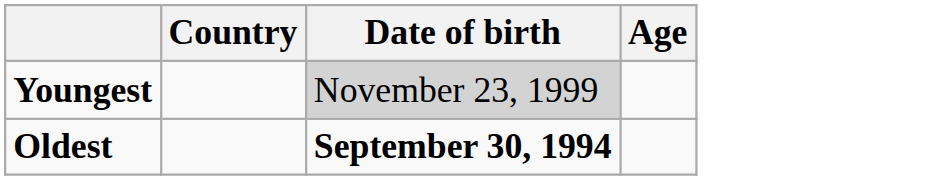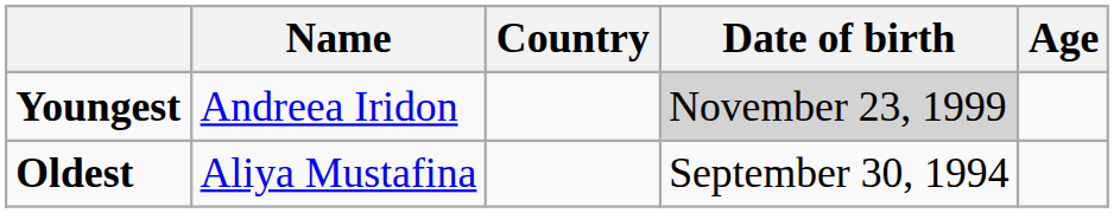+ column: Name | Andreea Iridon | Aliya Mustafina
Oldest | Date of birth: bold -> normal
